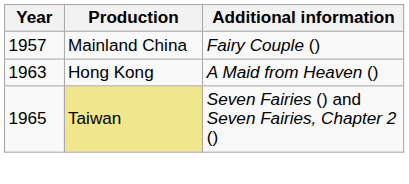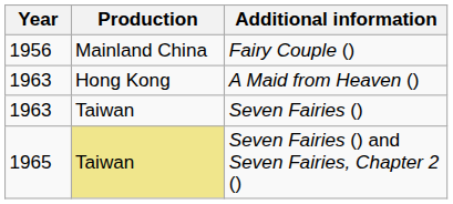Fairy Couple () | Year: 1957 -> 1956
+ row: 1963 | Taiwan | Seven Fairies ()
